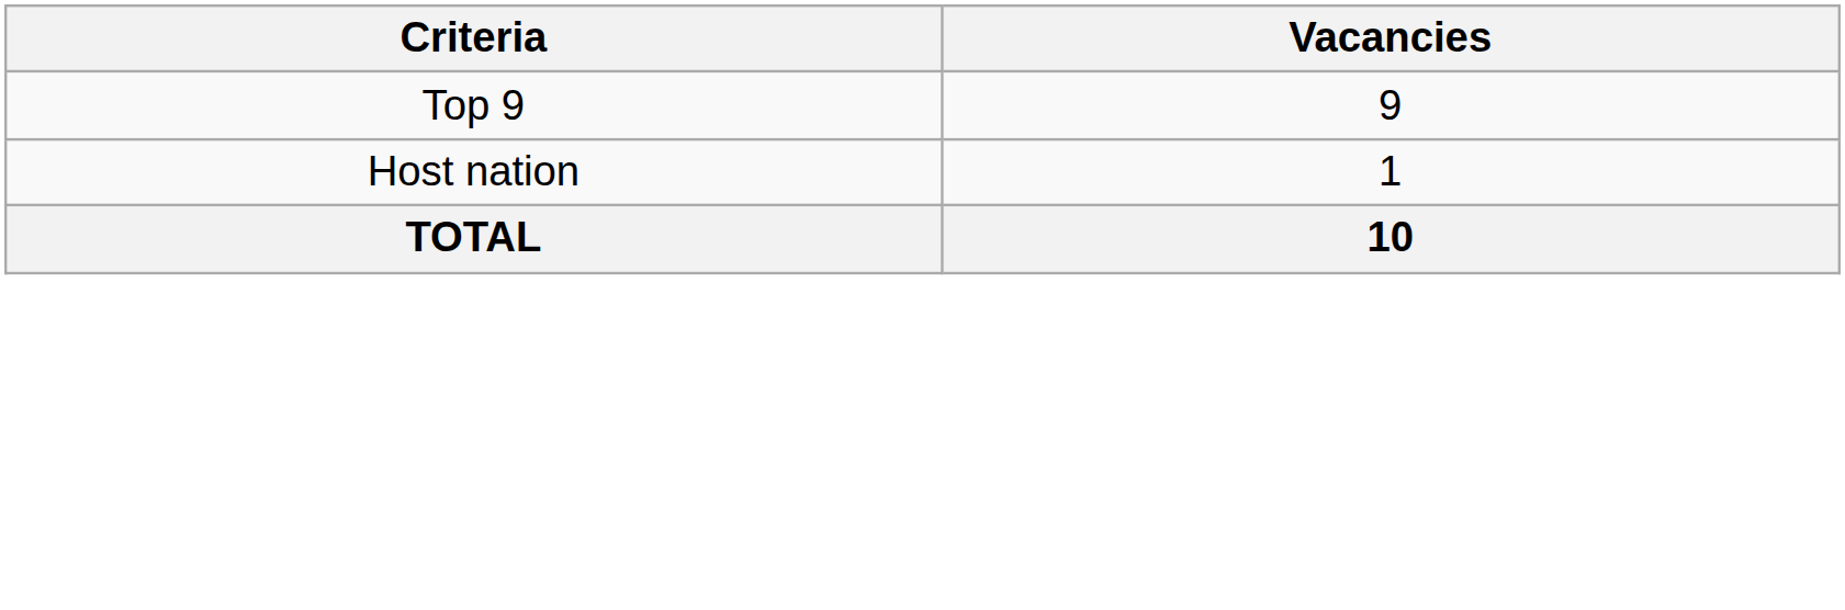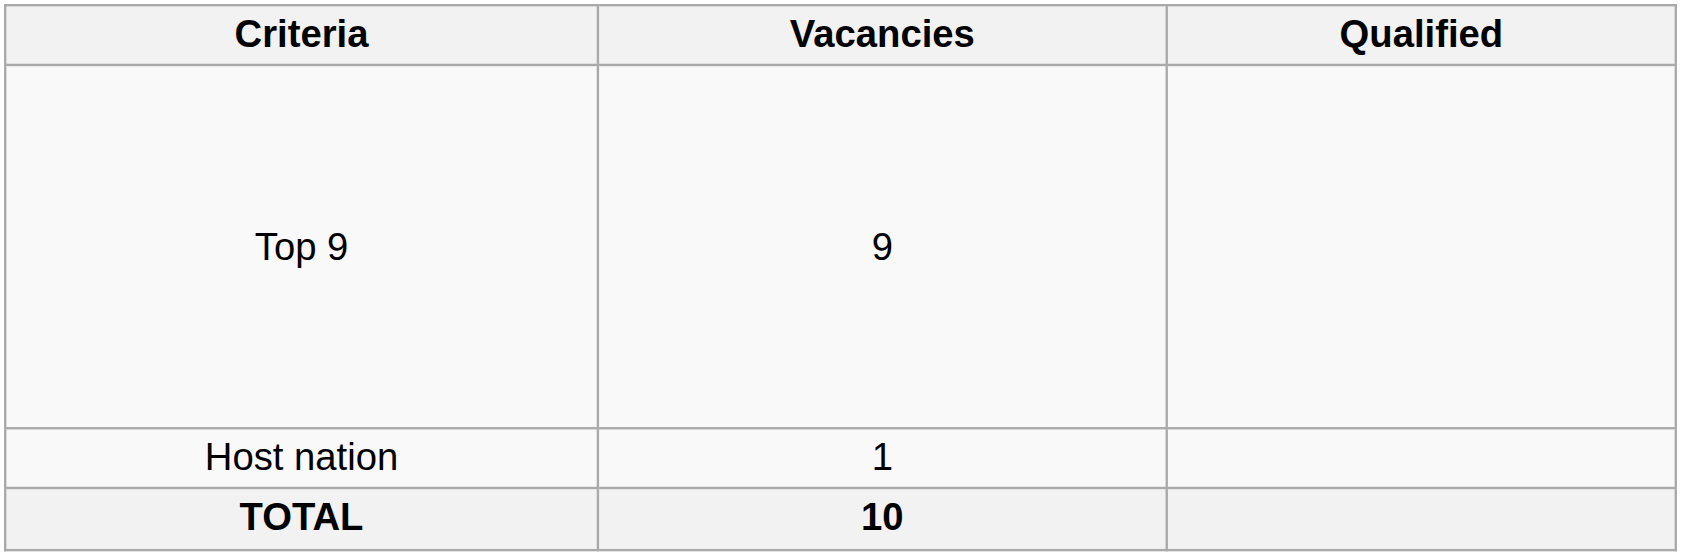+ column: Qualified
